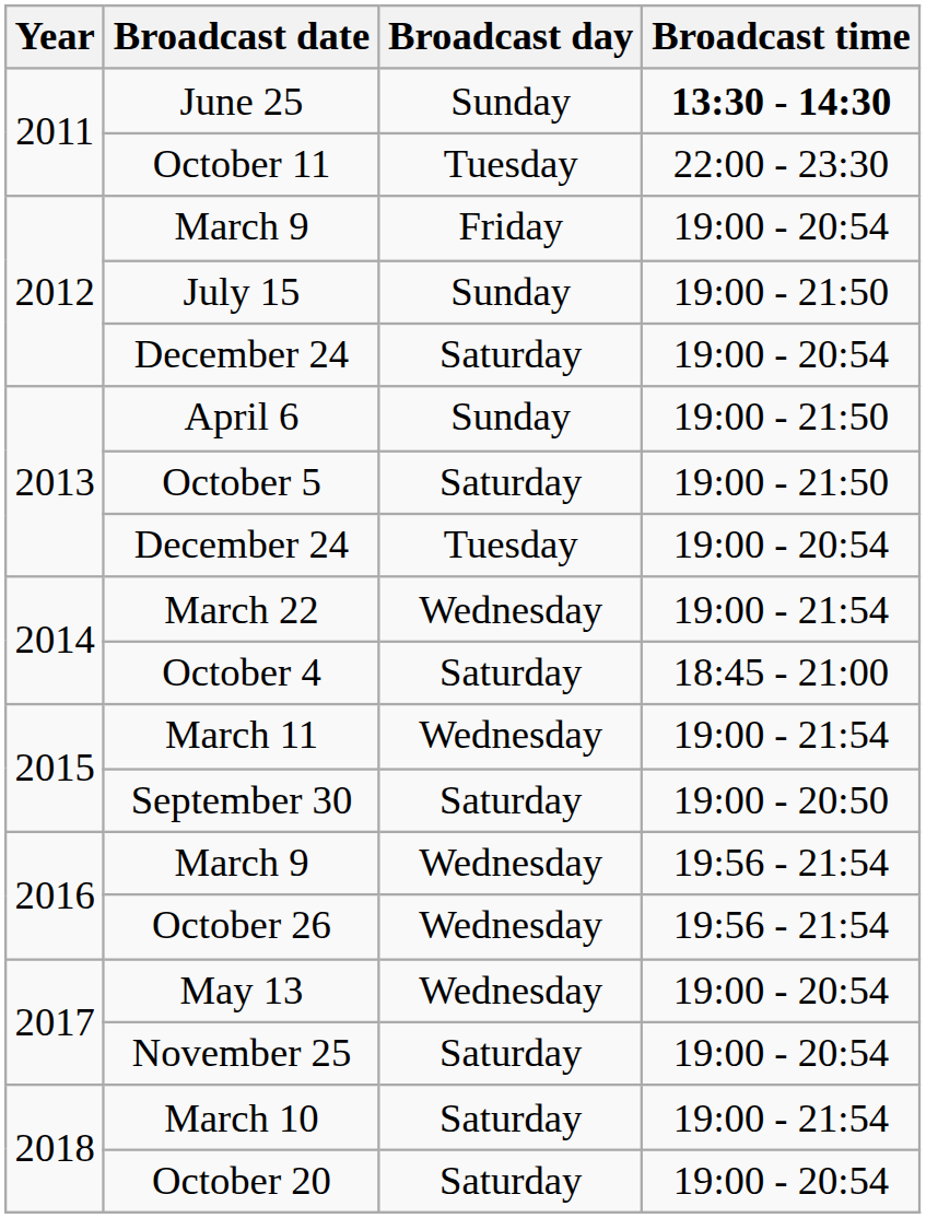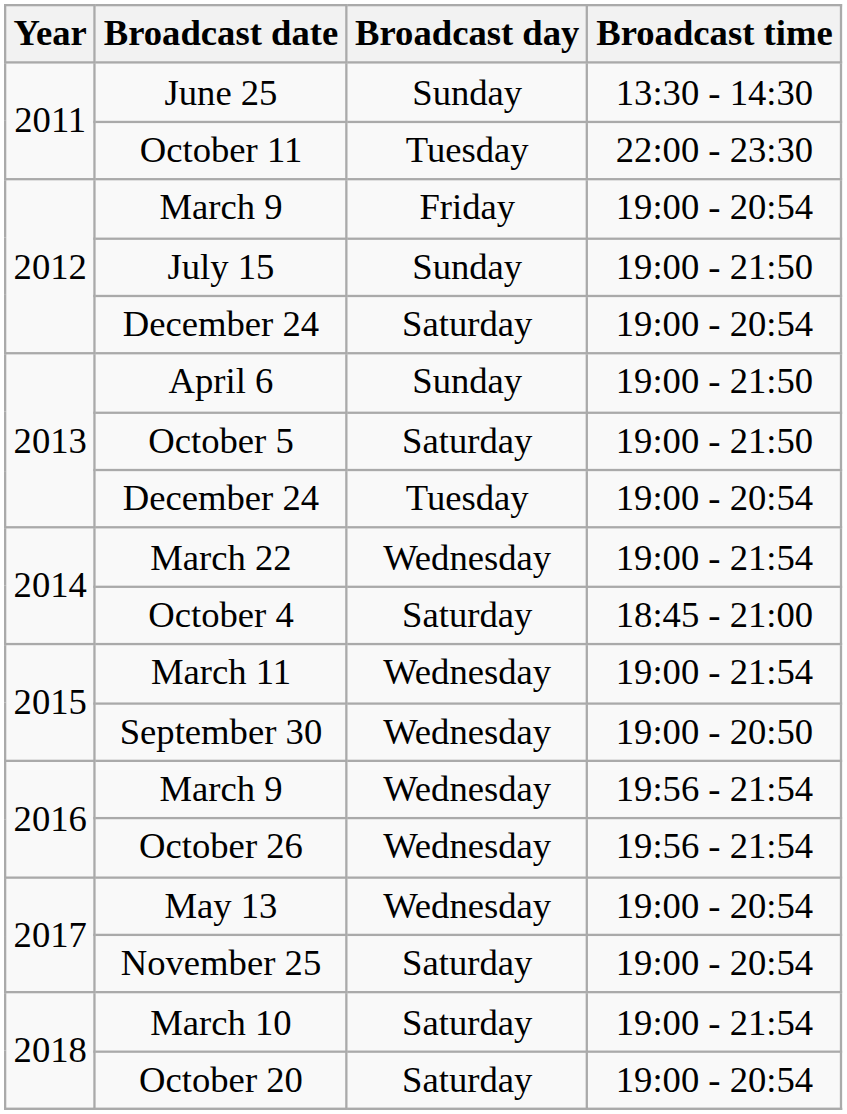June 25 | Broadcast time: bold -> normal
September 30 | Broadcast day: Saturday -> Wednesday
